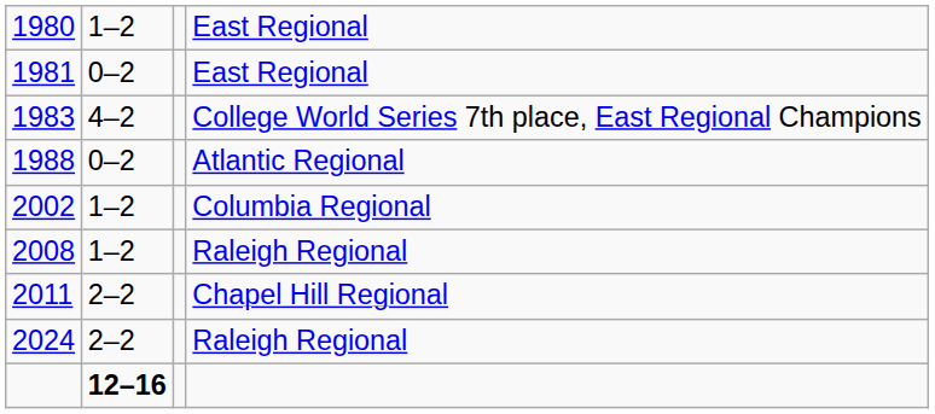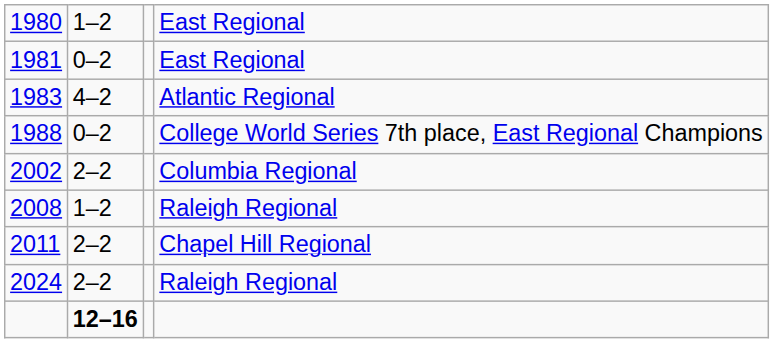1983 | column 4: College World Series 7th place, East Regional Champions -> Atlantic Regional
1988 | column 4: Atlantic Regional -> College World Series 7th place, East Regional Champions
2002 | column 2: 1–2 -> 2–2
